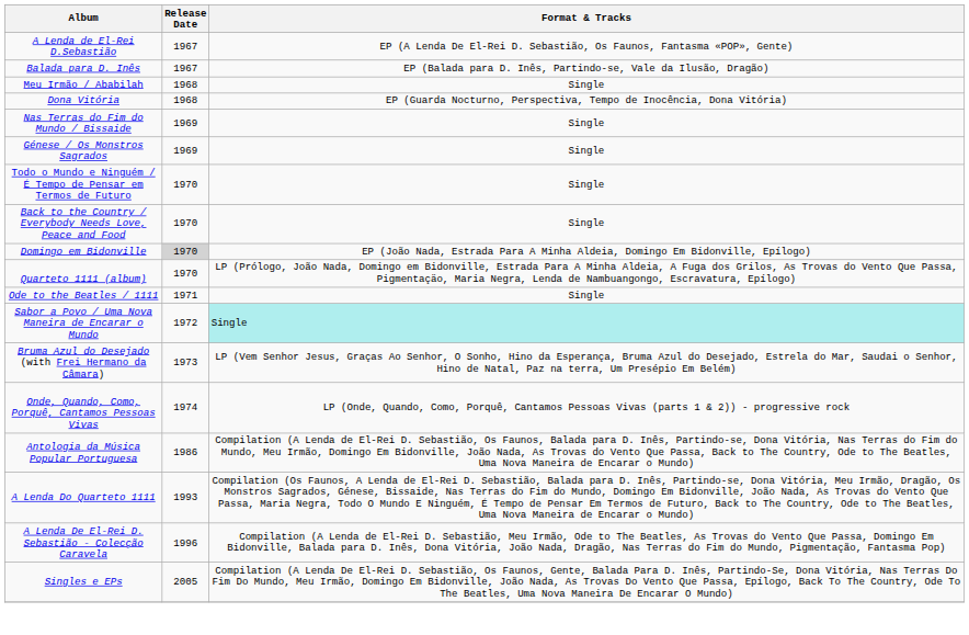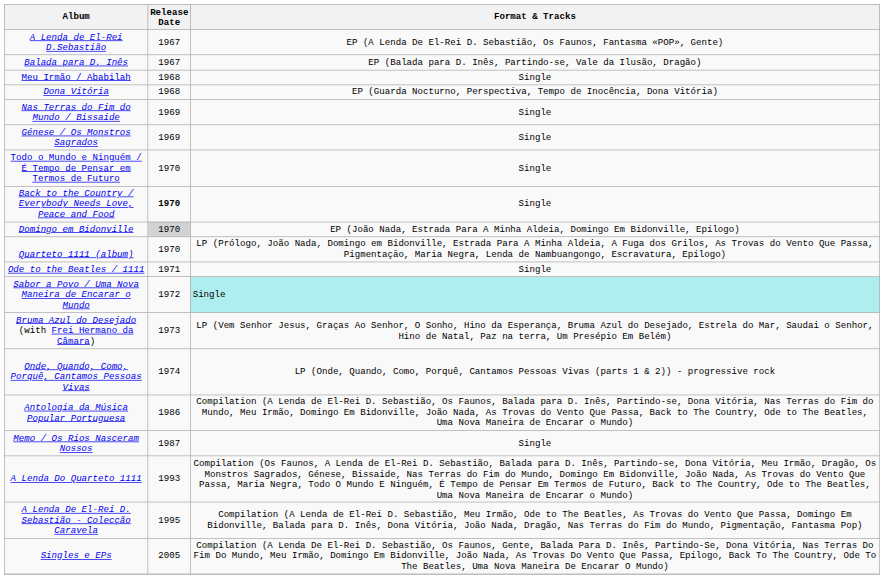Back to the Country / Everybody Needs Love, Peace and Food | Release Date: normal -> bold
+ row: Memo / Os Rios Nasceram Nossos | 1987 | Single
A Lenda De El-Rei D. Sebastião - Colecção Caravela | Release Date: 1996 -> 1995
